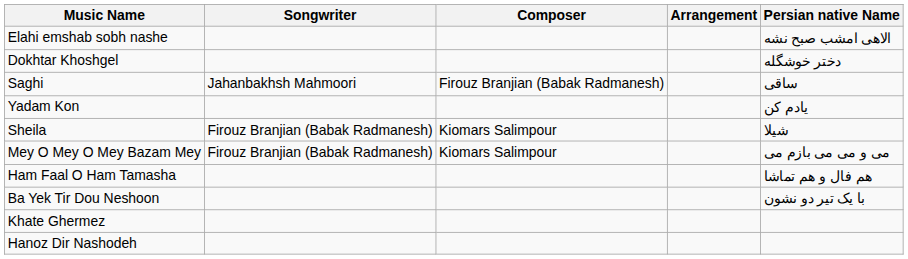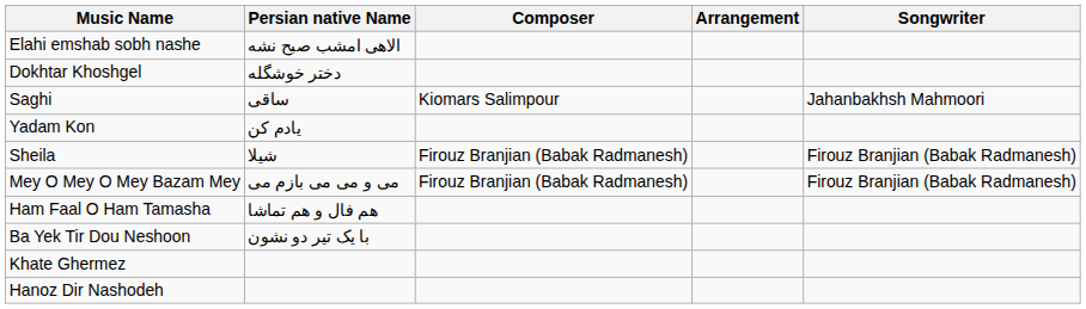columns swapped: Songwriter <-> Persian native Name
Saghi | Composer: Firouz Branjian (Babak Radmanesh) -> Kiomars Salimpour
Sheila | Composer: Kiomars Salimpour -> Firouz Branjian (Babak Radmanesh)
Mey O Mey O Mey Bazam Mey | Composer: Kiomars Salimpour -> Firouz Branjian (Babak Radmanesh)
